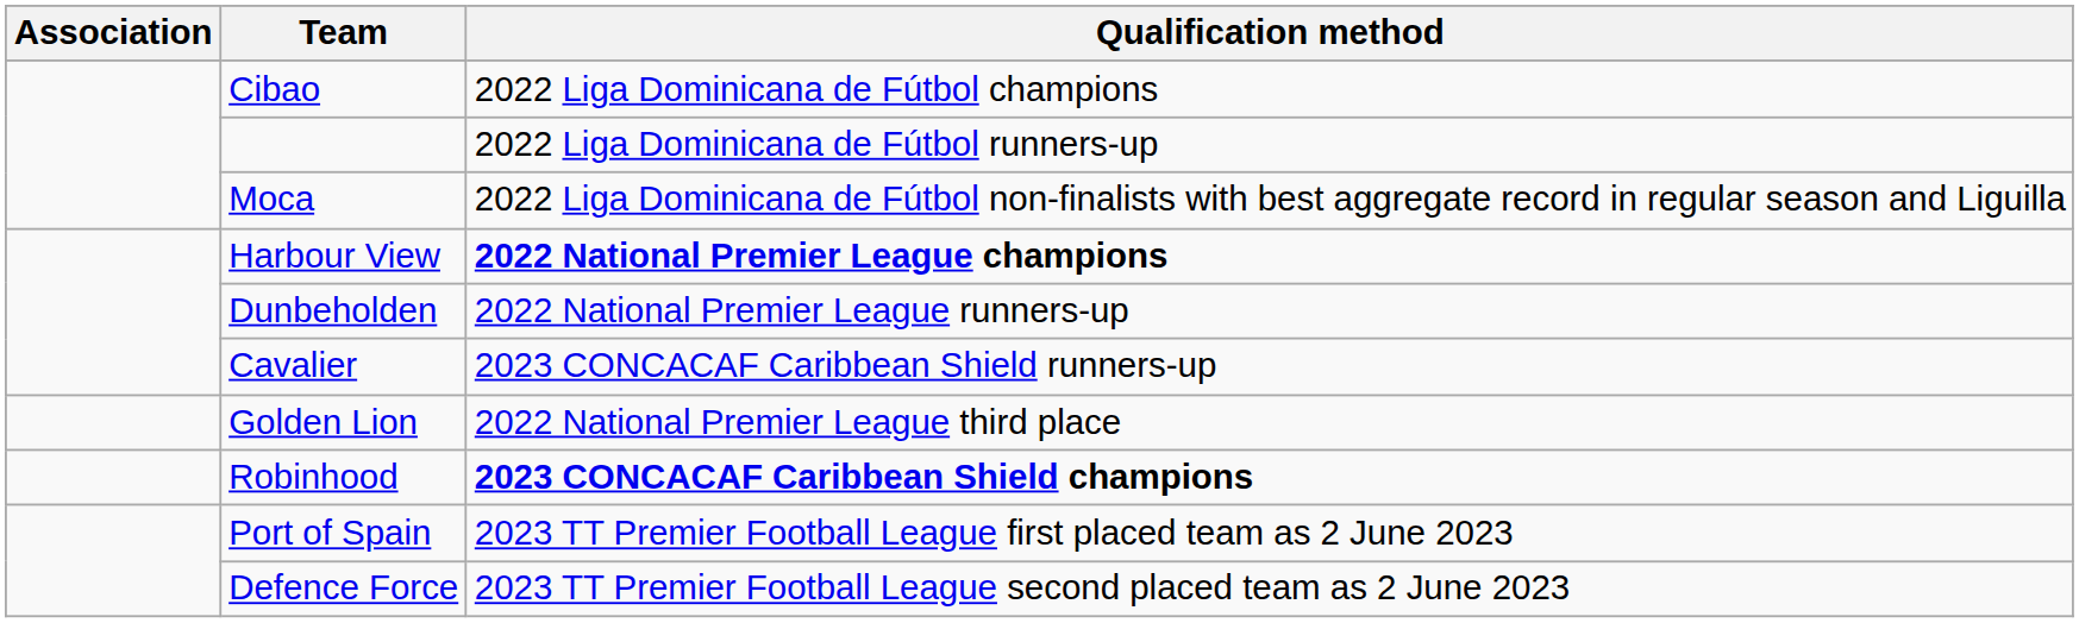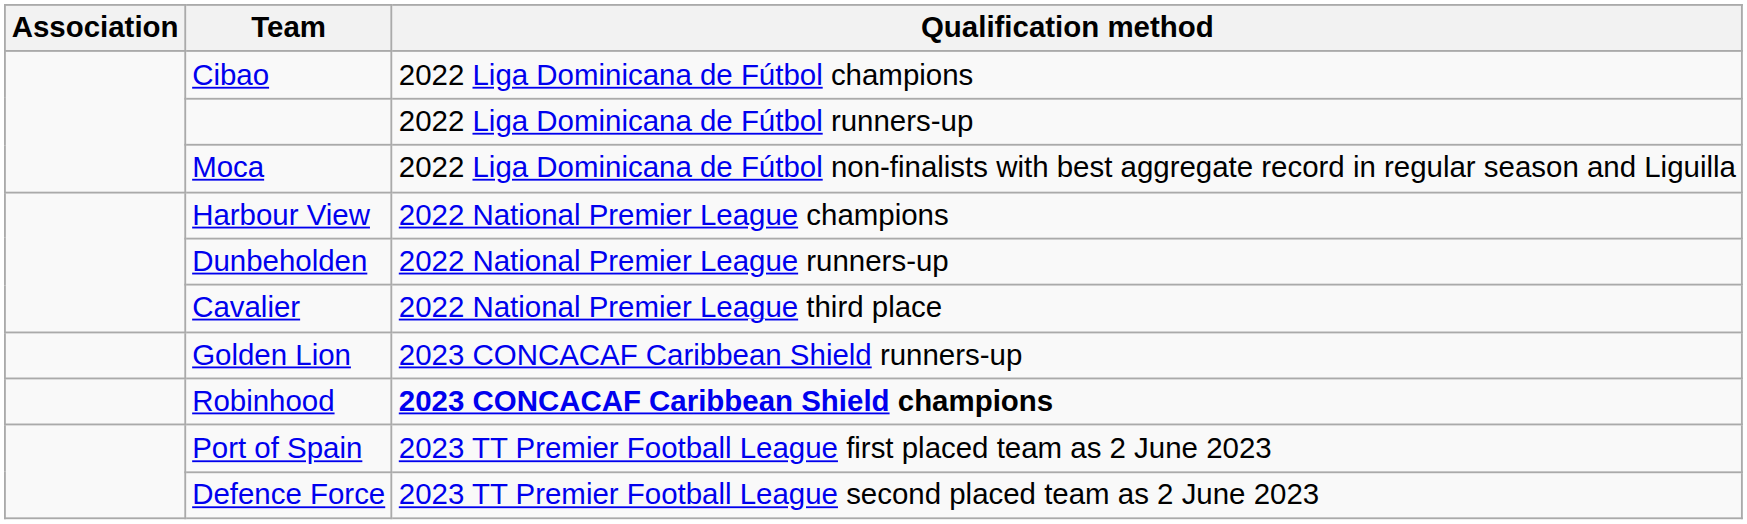Harbour View | Qualification method: bold -> normal
Cavalier | Qualification method: 2023 CONCACAF Caribbean Shield runners-up -> 2022 National Premier League third place
Golden Lion | Qualification method: 2022 National Premier League third place -> 2023 CONCACAF Caribbean Shield runners-up
